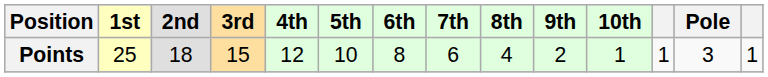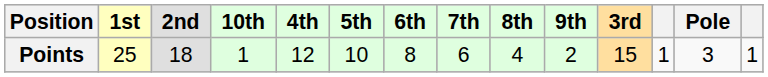columns swapped: 3rd <-> 10th
